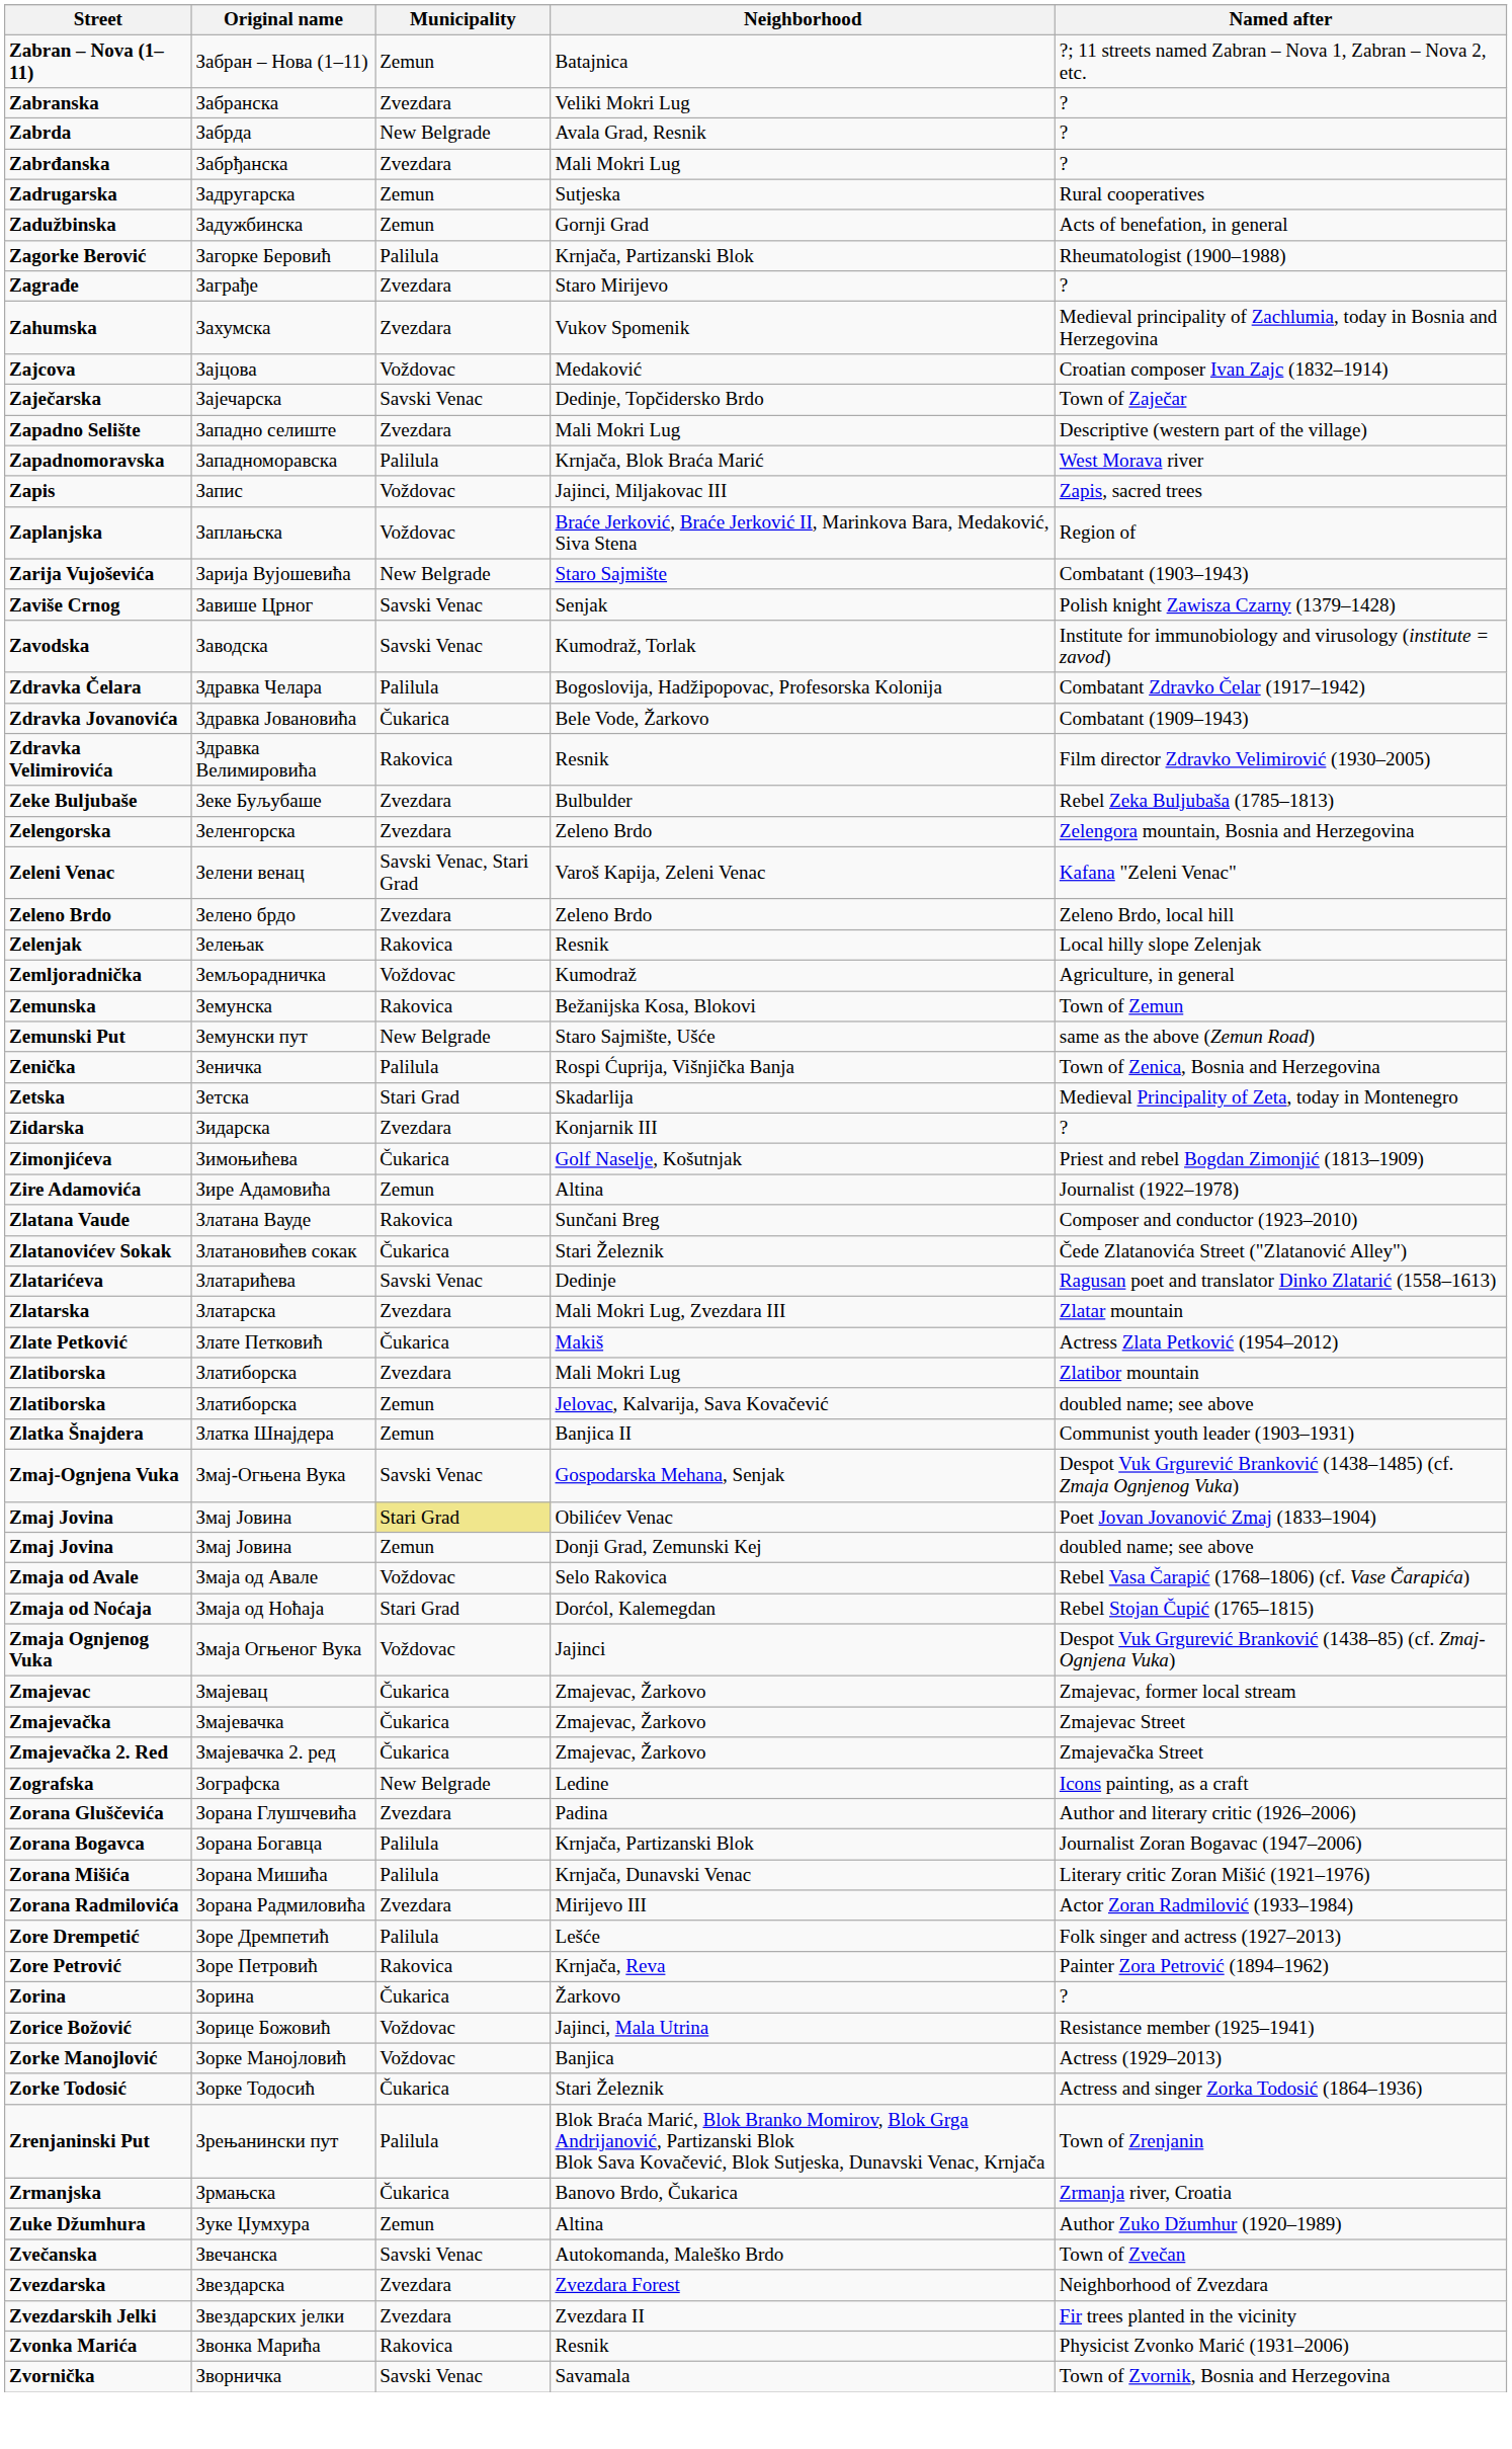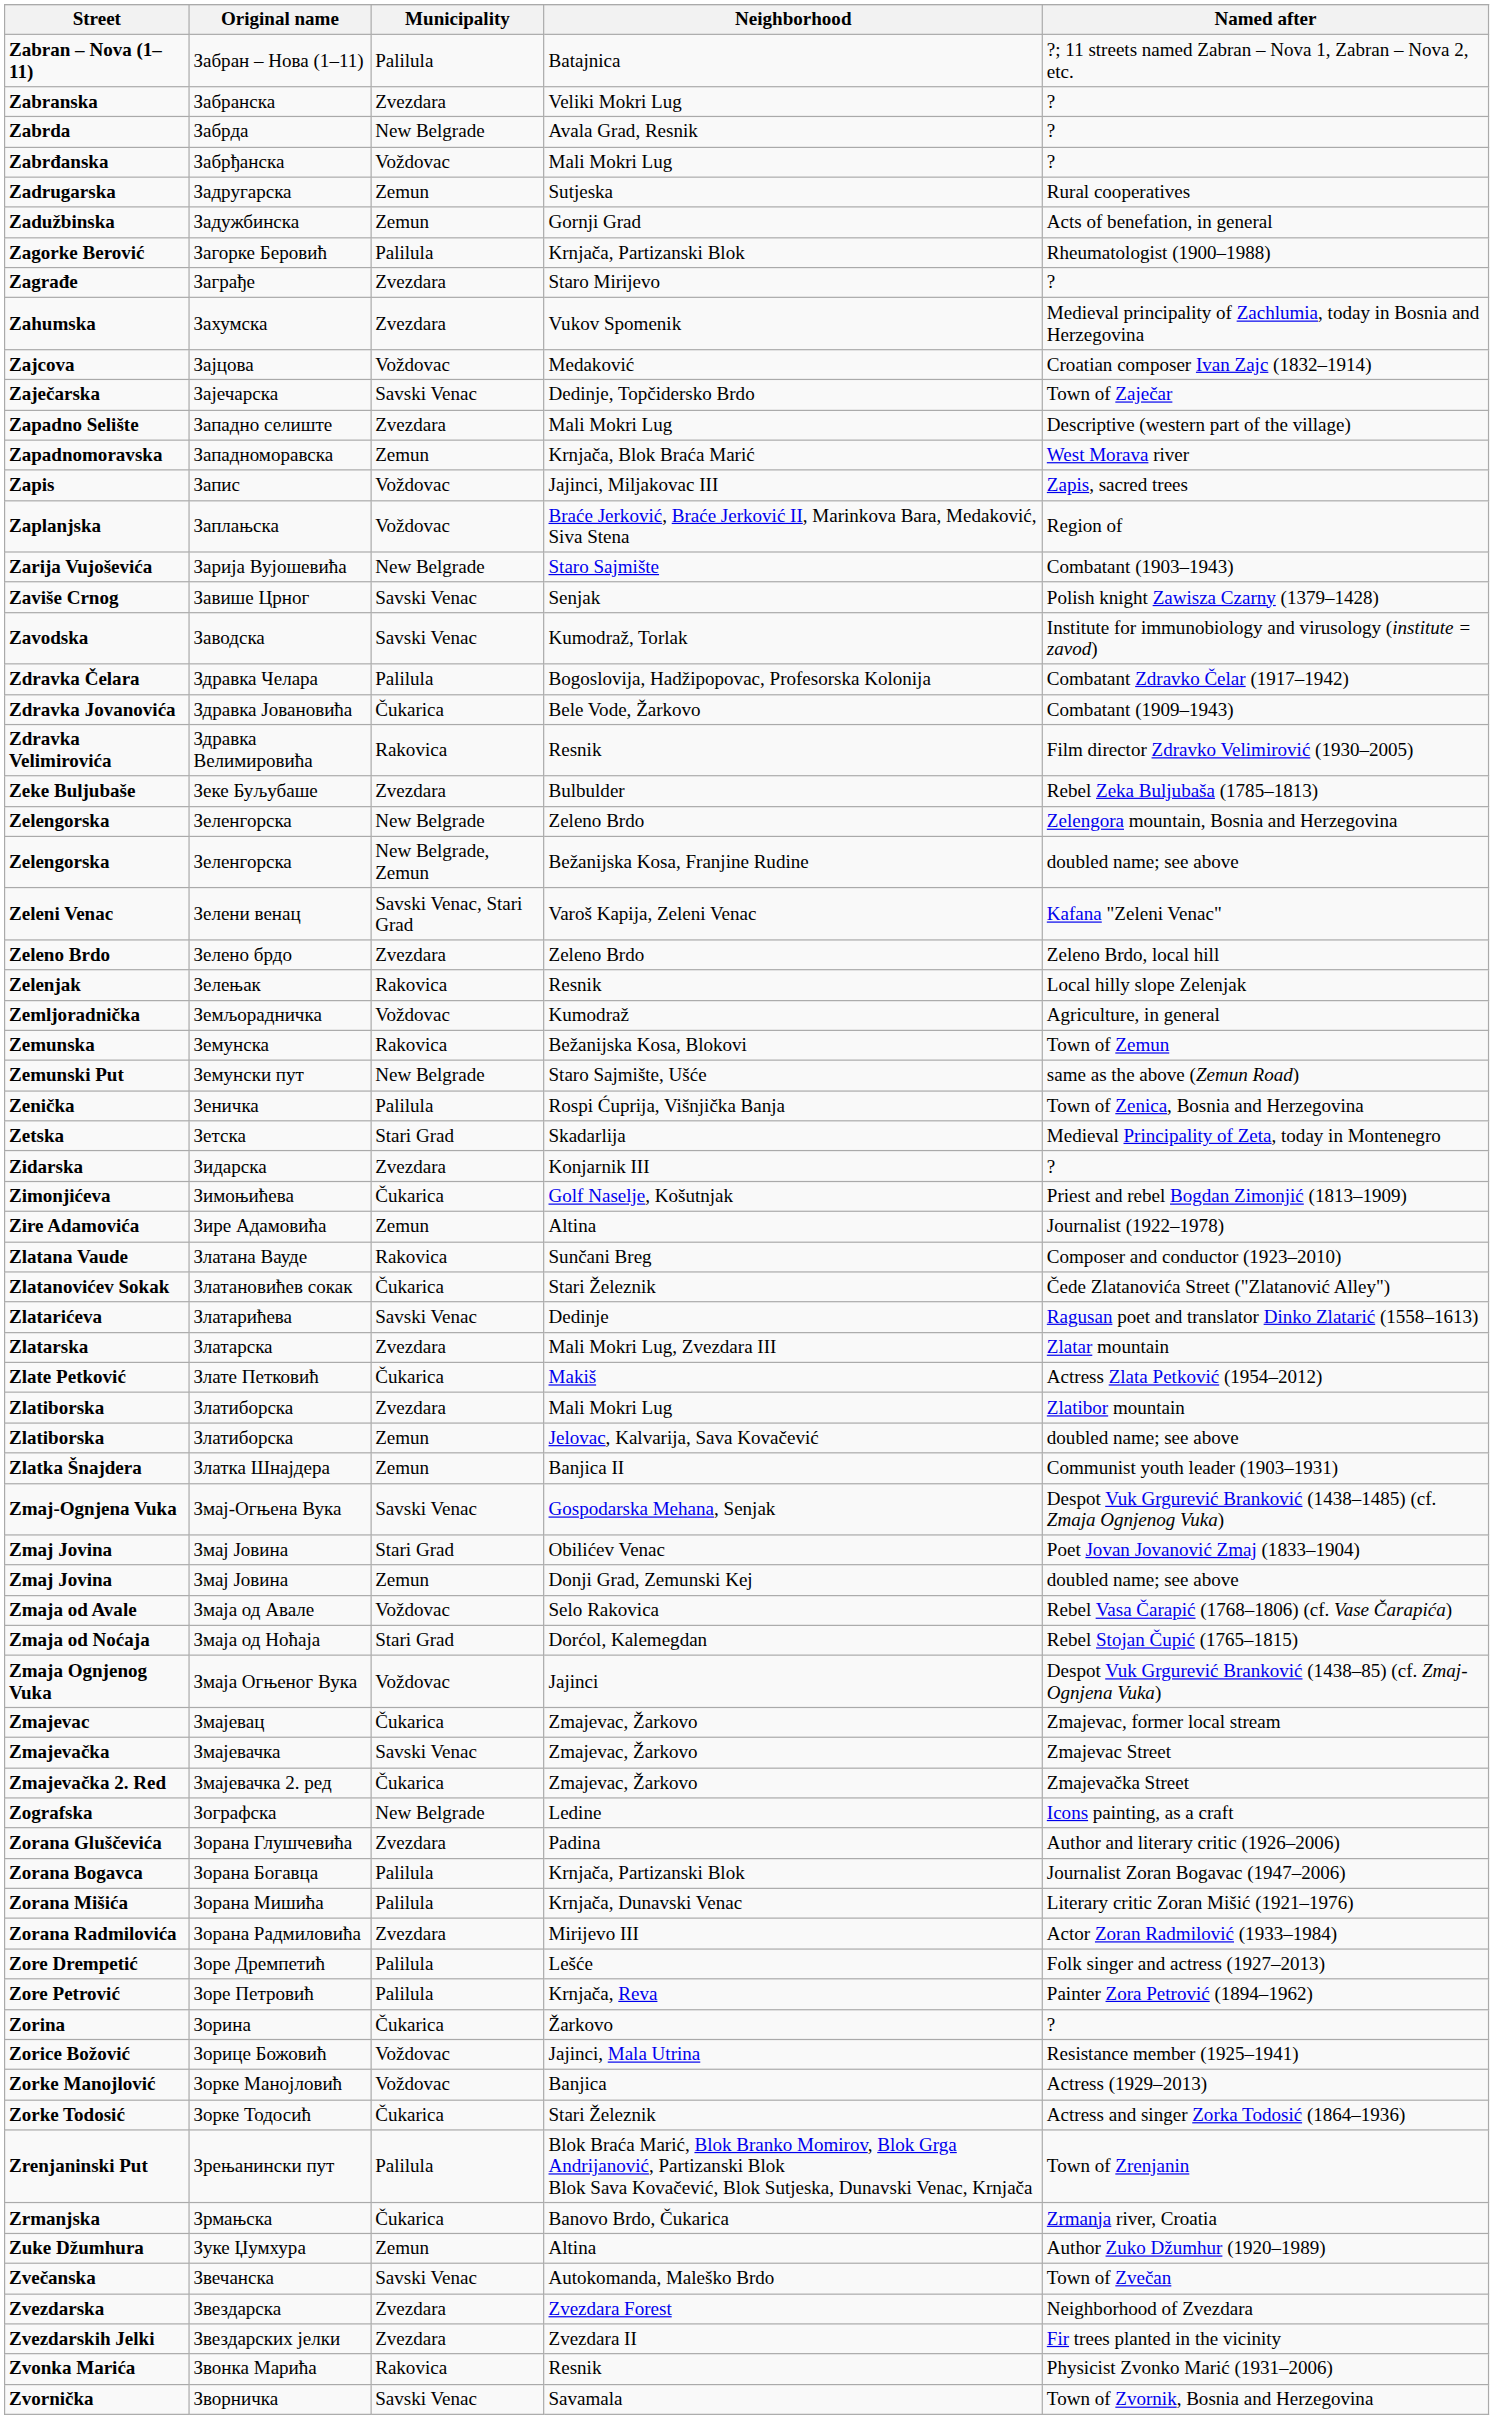Zabran – Nova (1–11) | Municipality: Zemun -> Palilula
Zabrđanska | Municipality: Zvezdara -> Voždovac
Zapadnomoravska | Municipality: Palilula -> Zemun
Zelengorska / Zeleno Brdo | Municipality: Zvezdara -> New Belgrade
+ row: Zelengorska | Зеленгорска | New Belgrade, Zemun | Bežanijska Kosa, Franjine Rudine | doubled name; see above
Zmaj Jovina / Obilićev Venac | Municipality: khaki background -> no background
Zmajevačka | Municipality: Čukarica -> Savski Venac
Zore Petrović | Municipality: Rakovica -> Palilula
